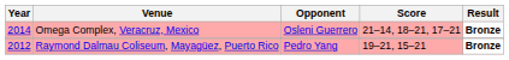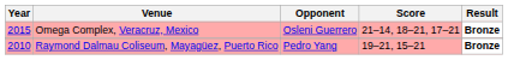Omega Complex, Veracruz, Mexico | Year: 2014 -> 2015
Raymond Dalmau Coliseum, Mayagüez, Puerto Rico | Year: 2012 -> 2010
